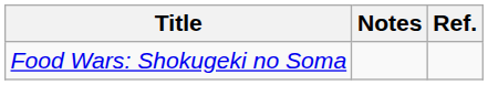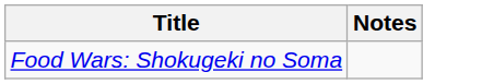- column: Ref.
